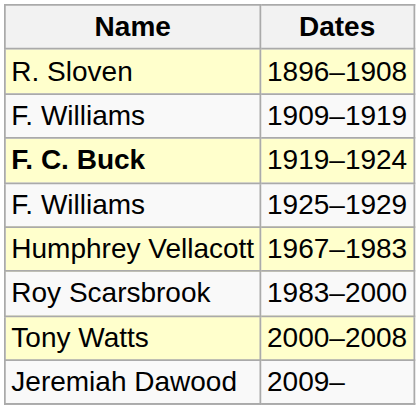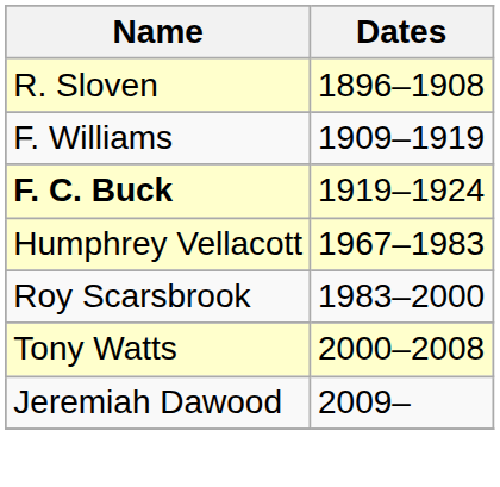- row: F. Williams | 1925–1929
